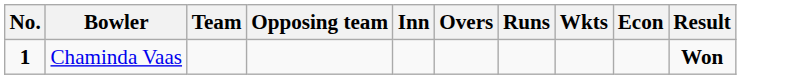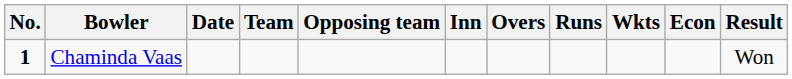+ column: Date
Chaminda Vaas | Result: bold -> normal
